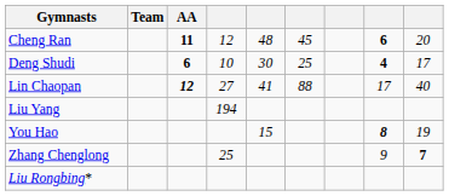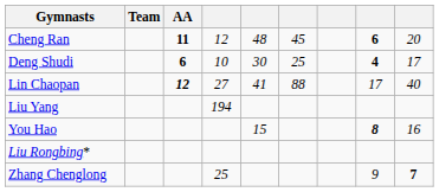You Hao | column 9: 19 -> 16
rows swapped: Zhang Chenglong <-> Liu Rongbing*
